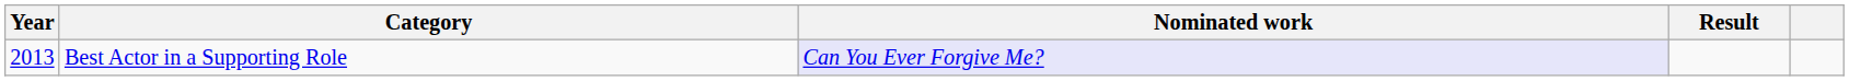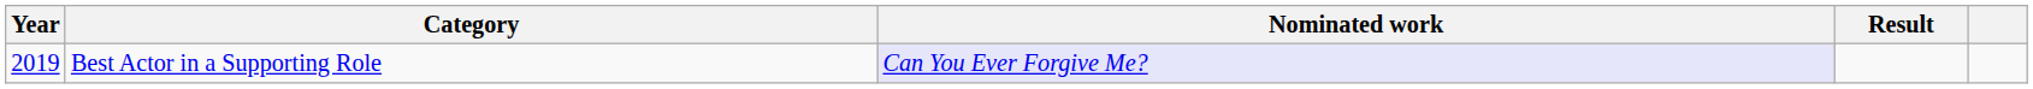Best Actor in a Supporting Role | Year: 2013 -> 2019
